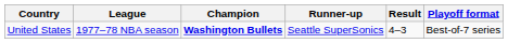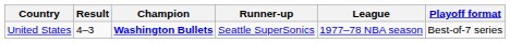columns swapped: League <-> Result
